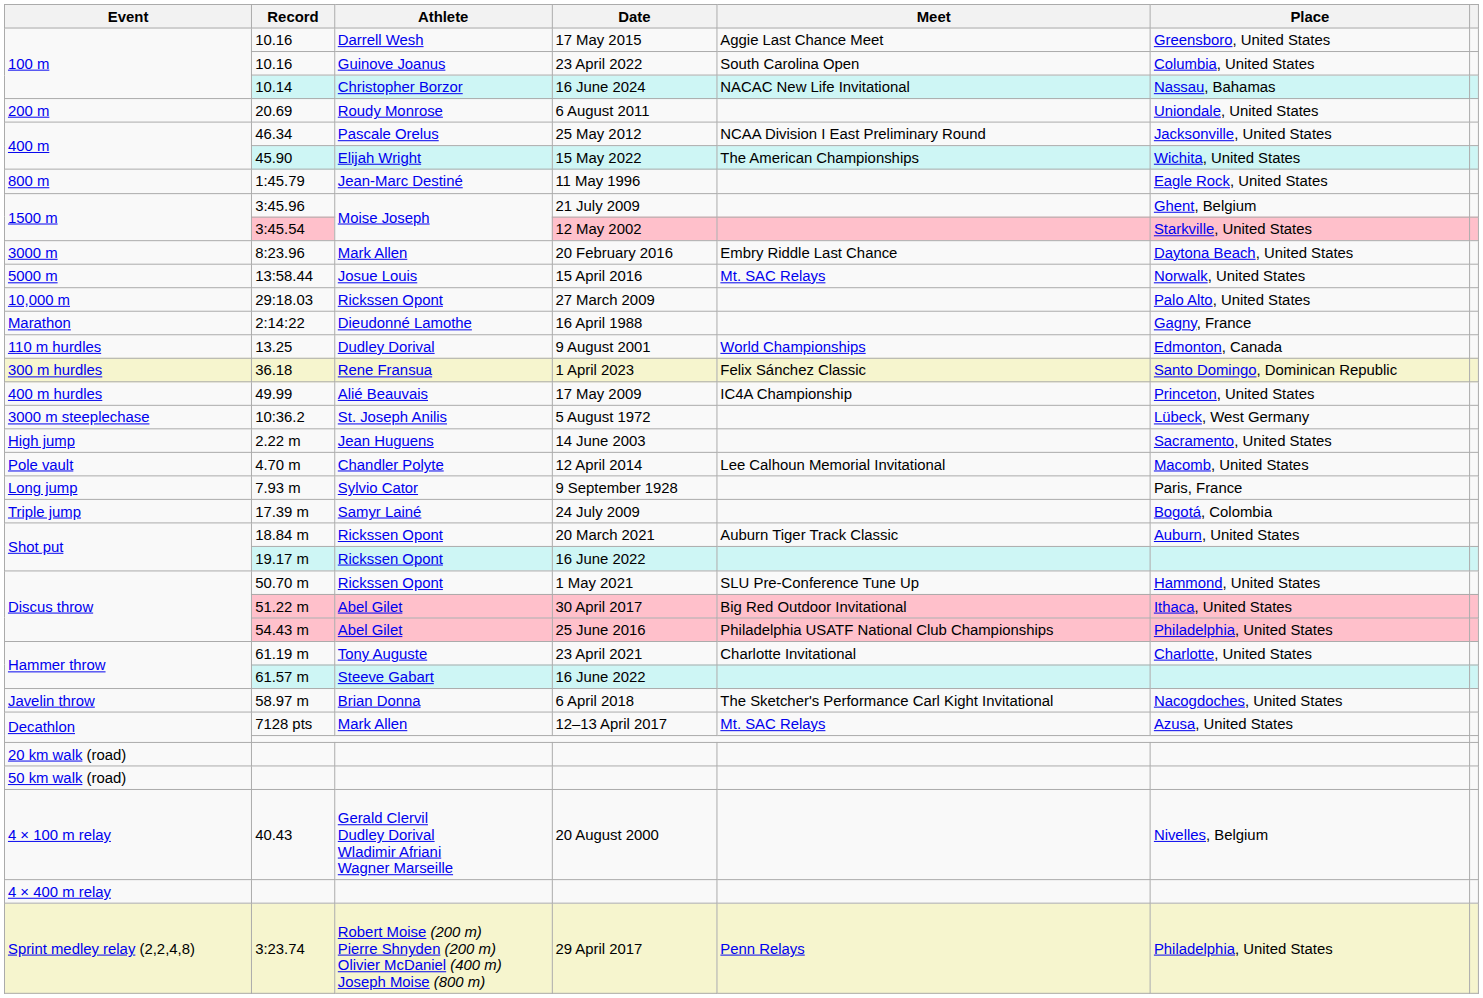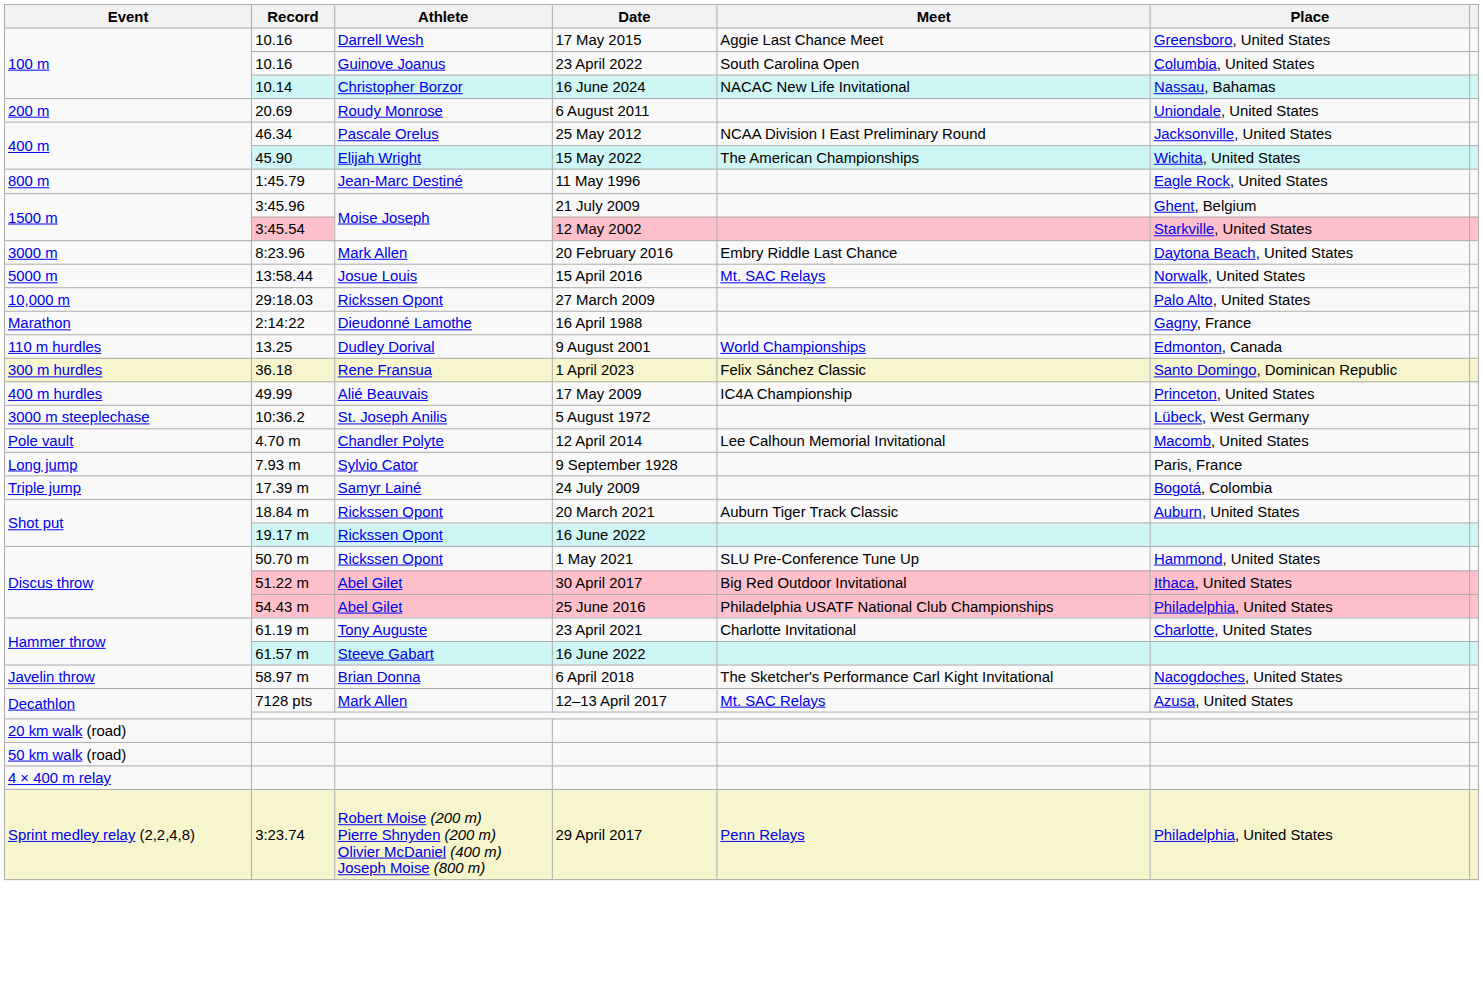- row: High jump | 2.22 m | Jean Huguens | 14 June 2003 | Sacramento, United States
- row: 4 × 100 m relay | 40.43 | Gerald Clervil Dudley Dorival Wladimir Afriani Wagner Marseille | 20 August 2000 | Nivelles, Belgium
